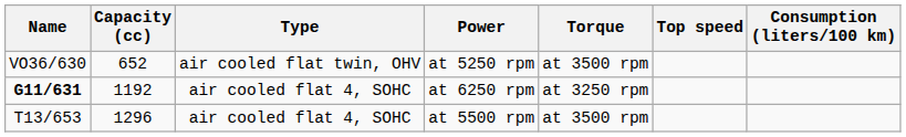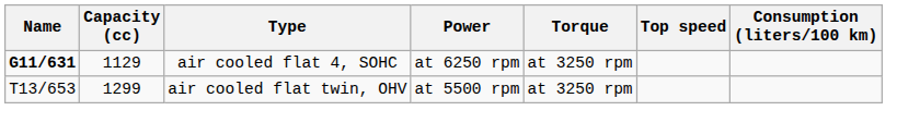- row: VO36/630 | 652 | air cooled flat twin, OHV | at 5250 rpm | at 3500 rpm
at 6250 rpm | Capacity (cc): 1192 -> 1129
at 5500 rpm | Capacity (cc): 1296 -> 1299
at 5500 rpm | Type: air cooled flat 4, SOHC -> air cooled flat twin, OHV
at 5500 rpm | Torque: at 3500 rpm -> at 3250 rpm
